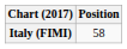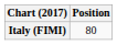Italy (FIMI) | Position: 58 -> 80
